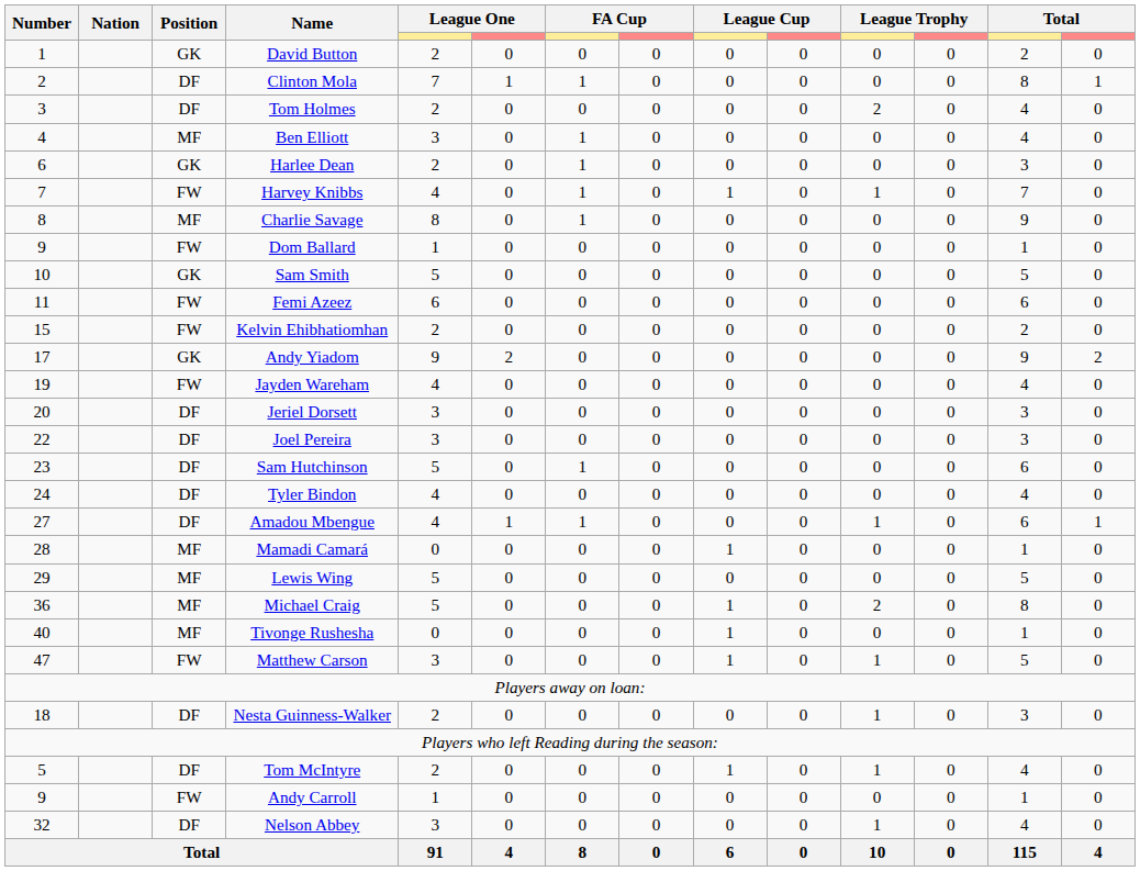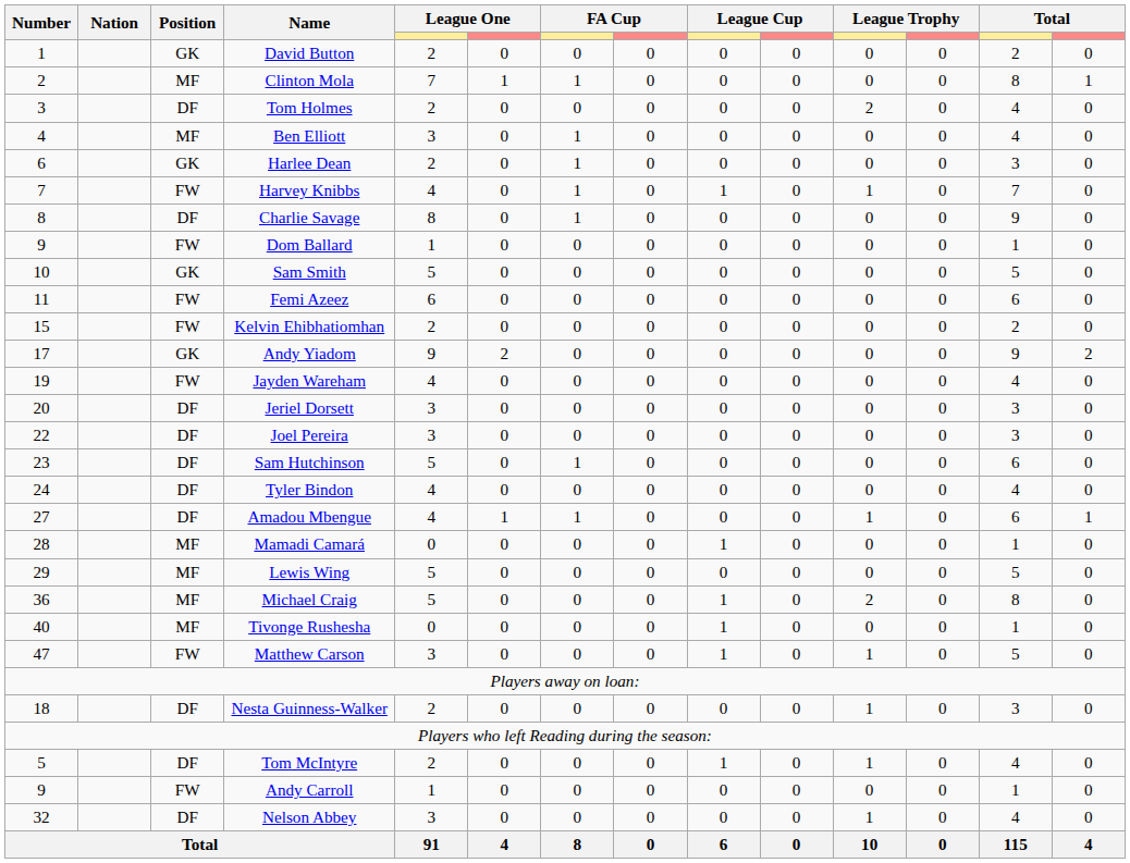Clinton Mola | Position: DF -> MF
Charlie Savage | Position: MF -> DF
